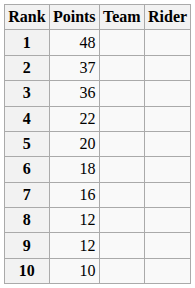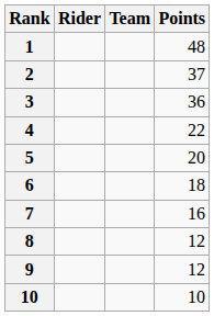columns swapped: Rider <-> Points
